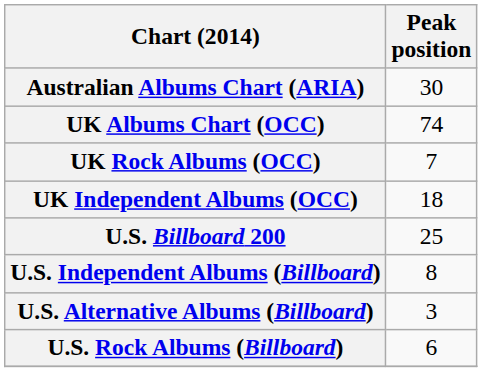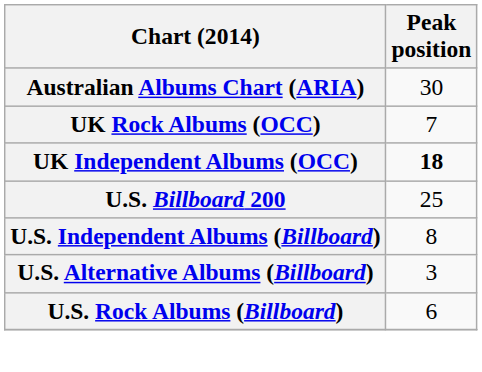- row: UK Albums Chart (OCC) | 74
UK Independent Albums (OCC) | Peak position: normal -> bold
